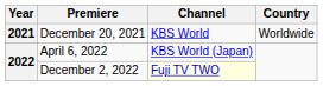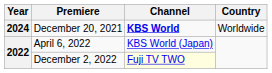December 20, 2021 | Year: 2021 -> 2024
December 20, 2021 | Channel: normal -> bold
